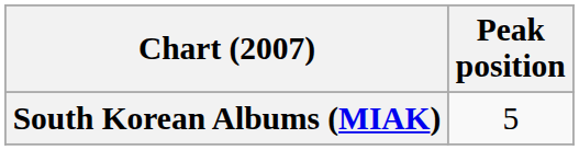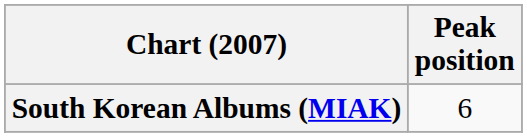South Korean Albums (MIAK) | Peak position: 5 -> 6
